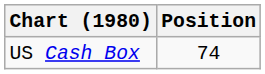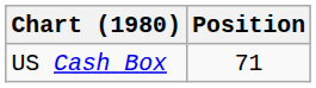US Cash Box | Position: 74 -> 71
